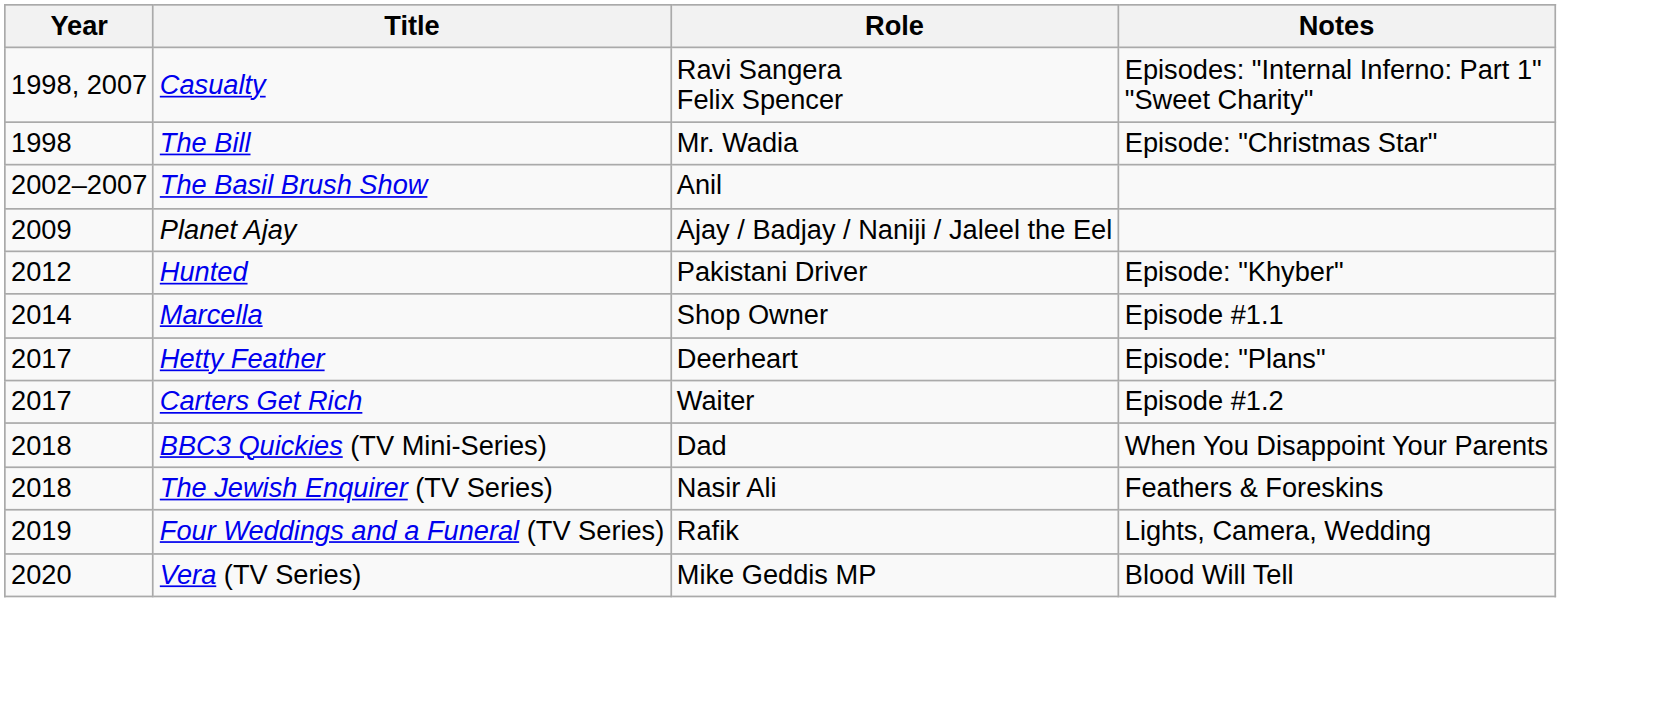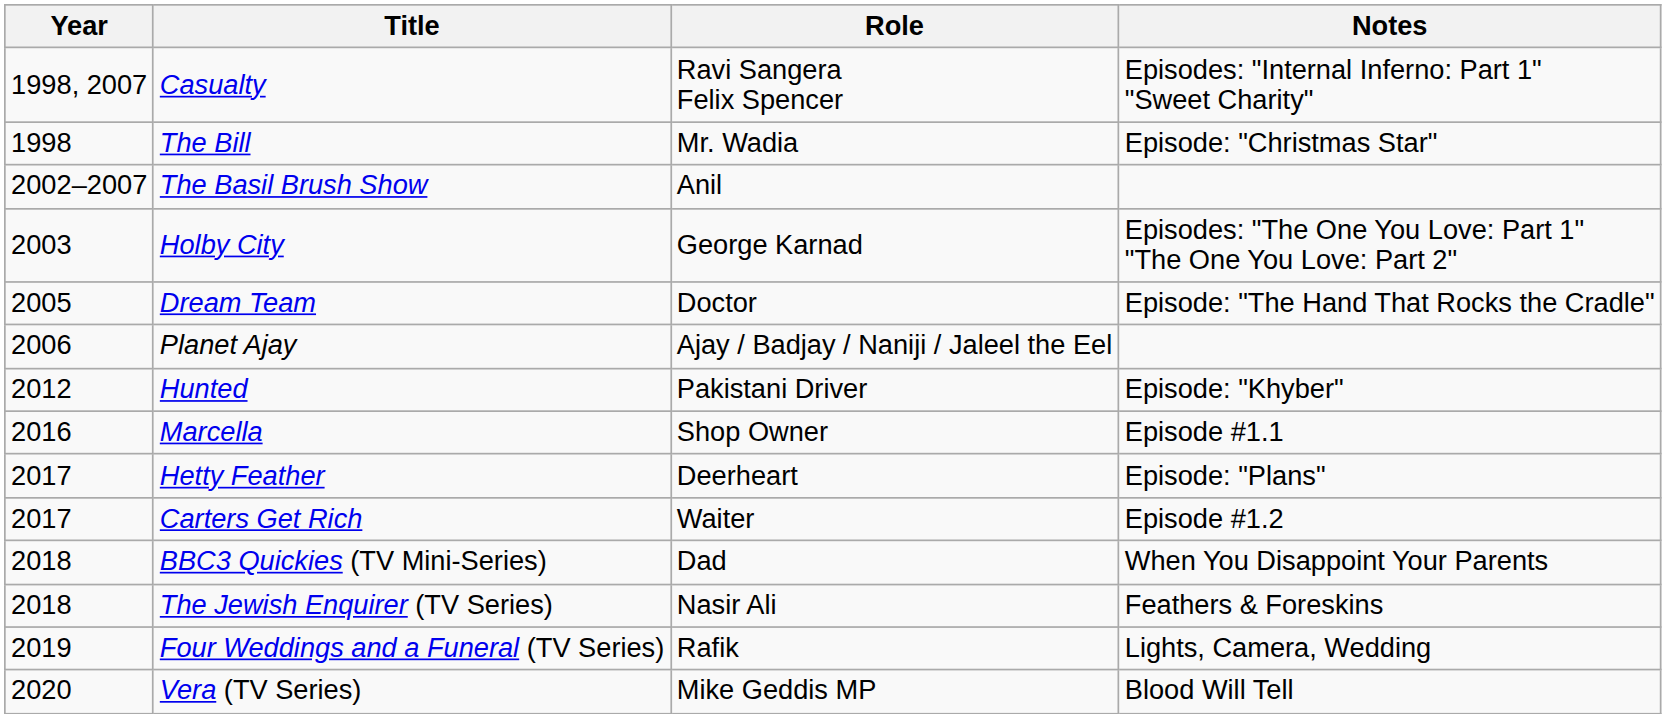+ row: 2003 | Holby City | George Karnad | Episodes: "The One You Love: Part 1" "The One You Love: Part 2"
+ row: 2005 | Dream Team | Doctor | Episode: "The Hand That Rocks the Cradle"
Planet Ajay | Year: 2009 -> 2006
Marcella | Year: 2014 -> 2016
